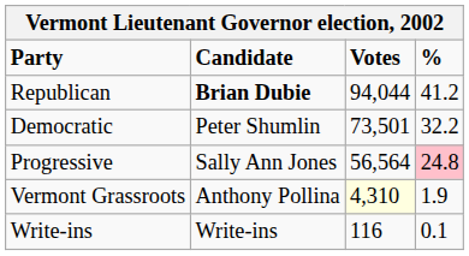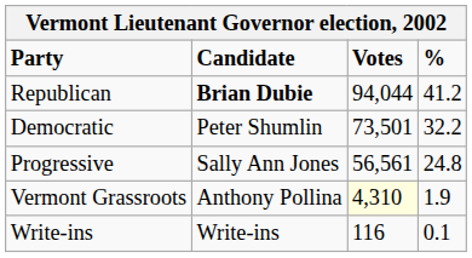Progressive | Votes: 56,564 -> 56,561
Progressive | %: pink background -> no background
